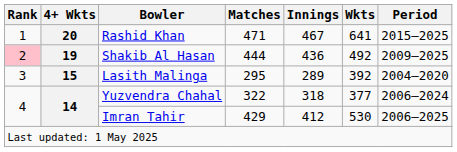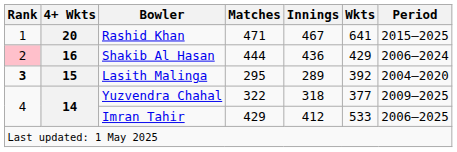Shakib Al Hasan | 4+ Wkts: 19 -> 16
Shakib Al Hasan | Wkts: 492 -> 429
Shakib Al Hasan | Period: 2009–2025 -> 2006–2024
Lasith Malinga | Rank: normal -> bold
Yuzvendra Chahal | Period: 2006–2024 -> 2009–2025
Imran Tahir | Wkts: 530 -> 533
